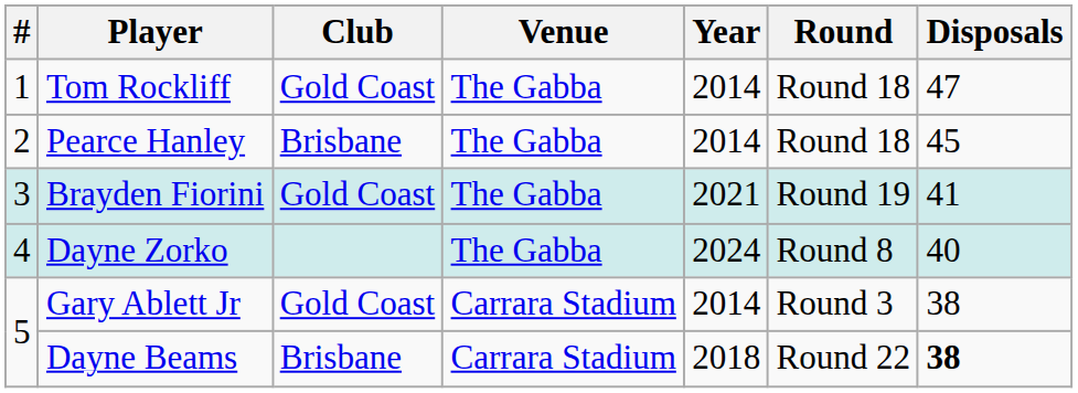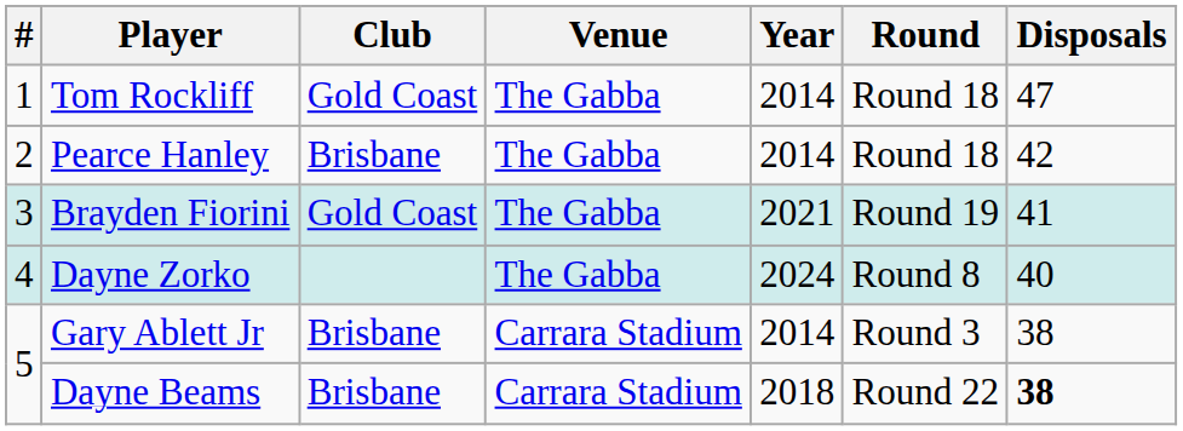Pearce Hanley | Disposals: 45 -> 42
Gary Ablett Jr | Club: Gold Coast -> Brisbane
